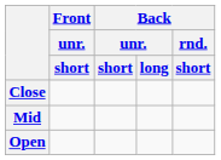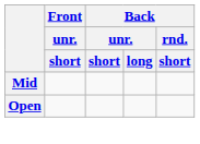- row: Close
